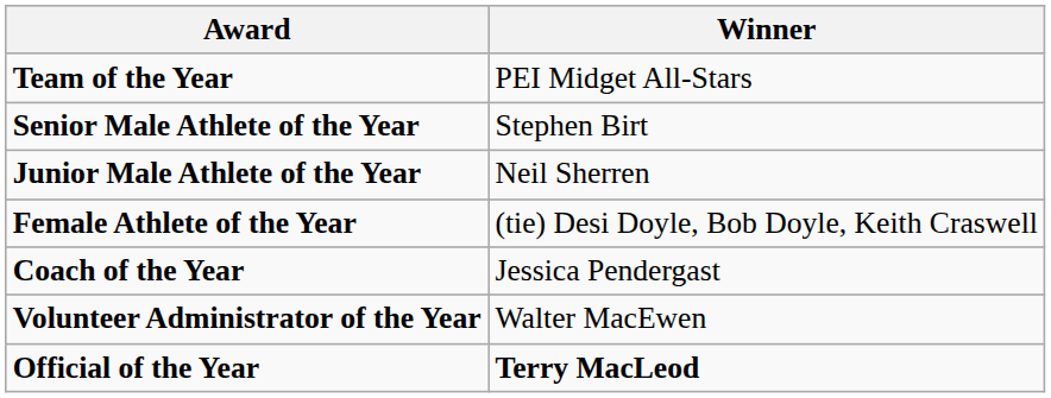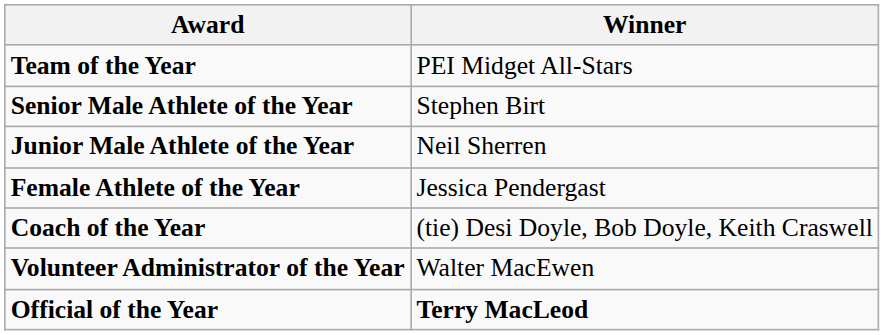Female Athlete of the Year | Winner: (tie) Desi Doyle, Bob Doyle, Keith Craswell -> Jessica Pendergast
Coach of the Year | Winner: Jessica Pendergast -> (tie) Desi Doyle, Bob Doyle, Keith Craswell
